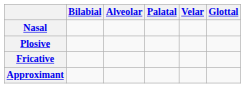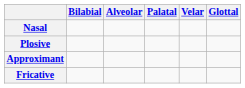rows swapped: Fricative <-> Approximant
